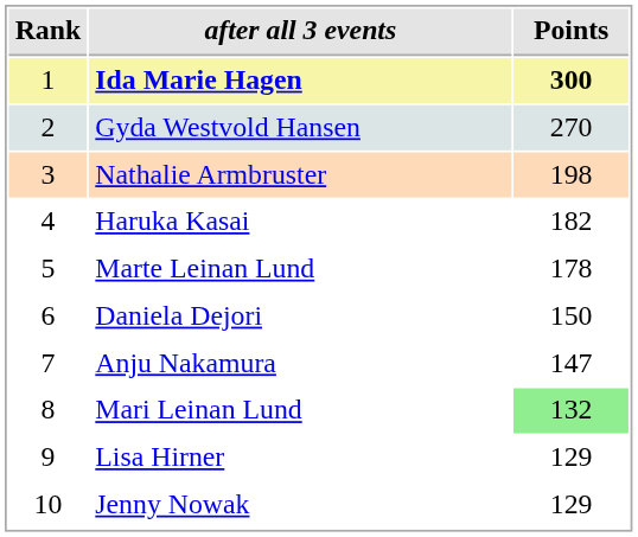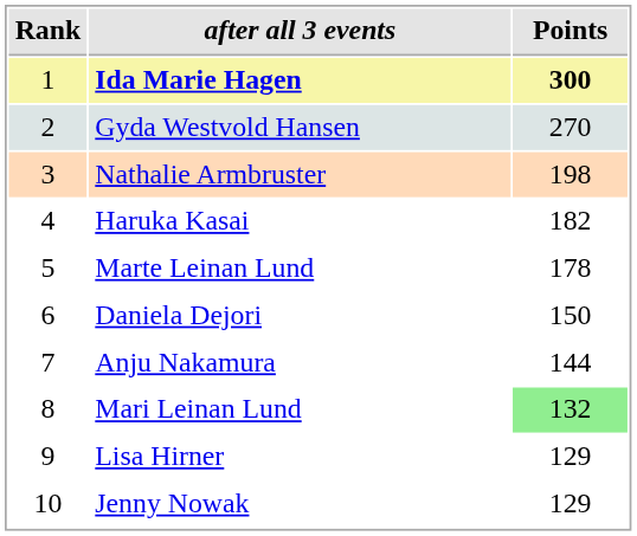Anju Nakamura | Points: 147 -> 144
